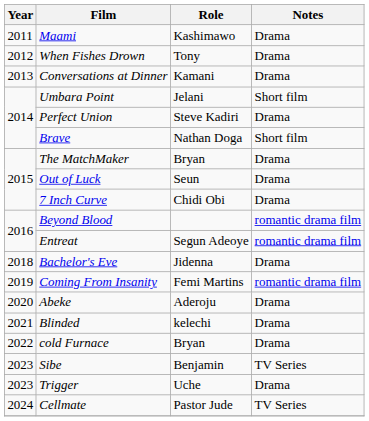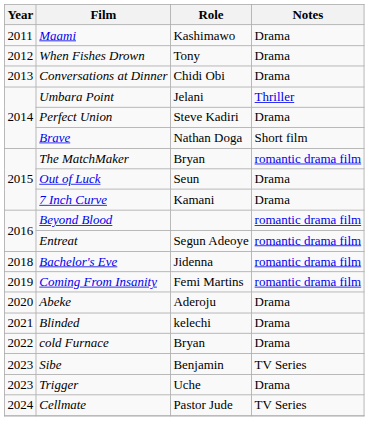Conversations at Dinner | Role: Kamani -> Chidi Obi
Umbara Point | Notes: Short film -> Thriller
The MatchMaker | Notes: Drama -> romantic drama film
7 Inch Curve | Role: Chidi Obi -> Kamani
Bachelor's Eve | Notes: Drama -> romantic drama film
